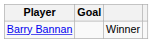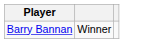- column: Goal
